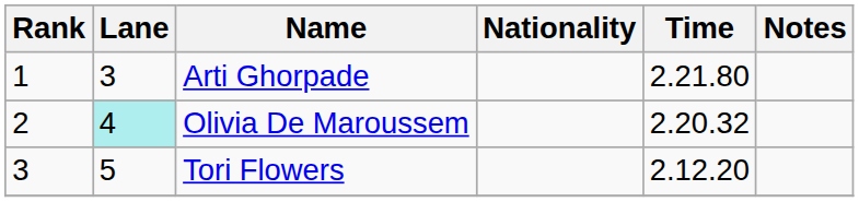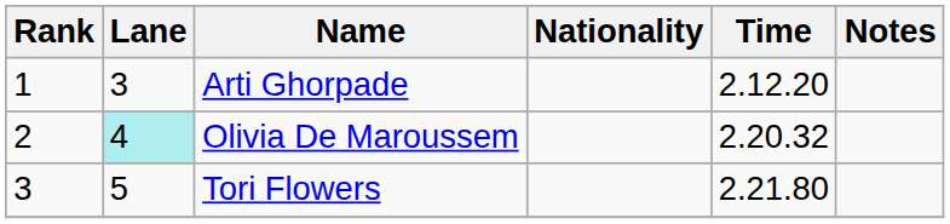Arti Ghorpade | Time: 2.21.80 -> 2.12.20
Tori Flowers | Time: 2.12.20 -> 2.21.80
